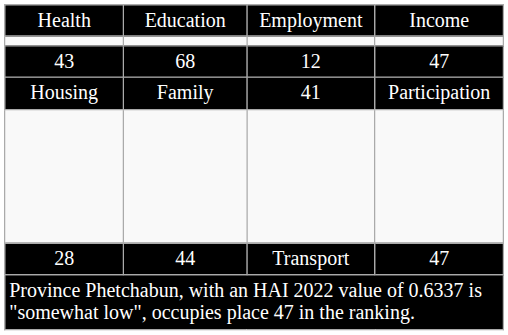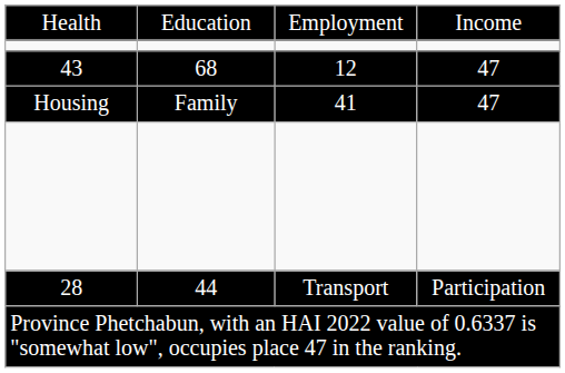Housing | column 4: Participation -> 47
28 | column 4: 47 -> Participation
